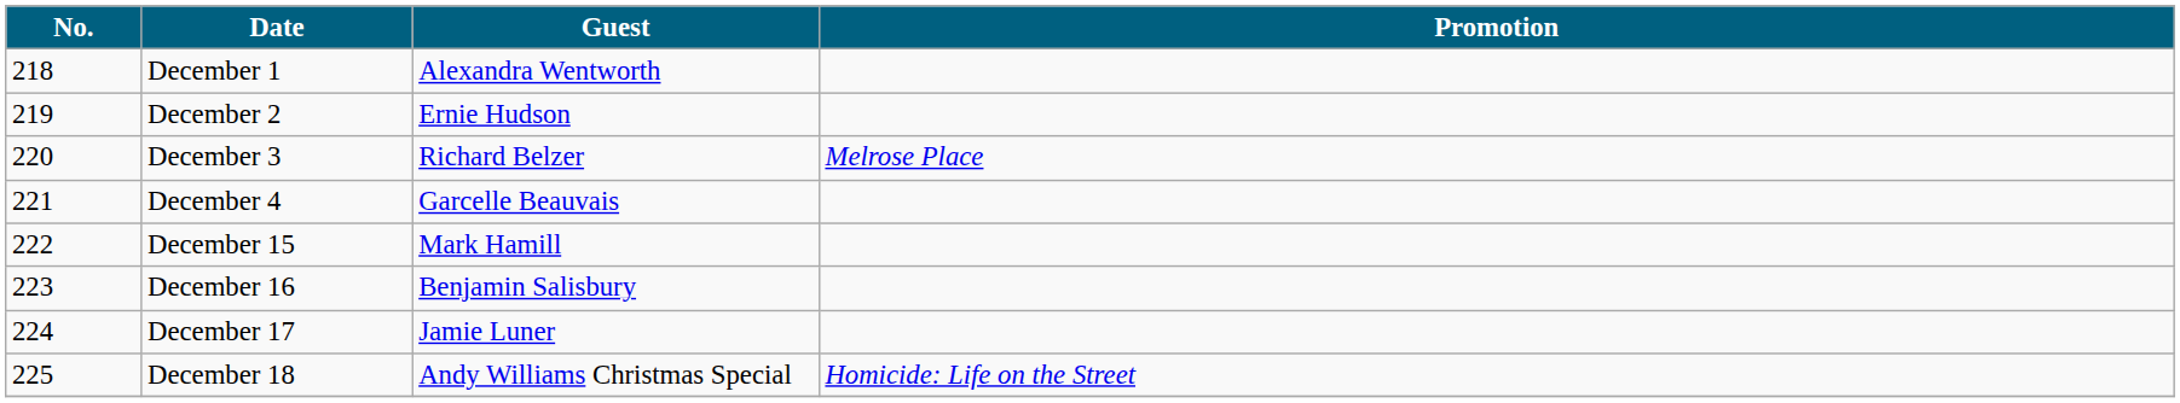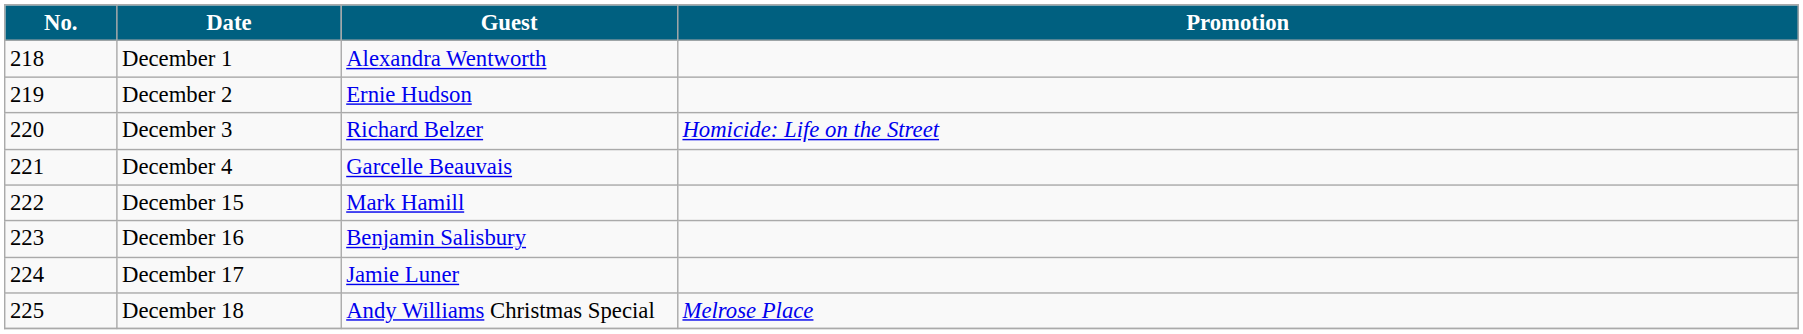December 3 | Promotion: Melrose Place -> Homicide: Life on the Street
December 18 | Promotion: Homicide: Life on the Street -> Melrose Place
